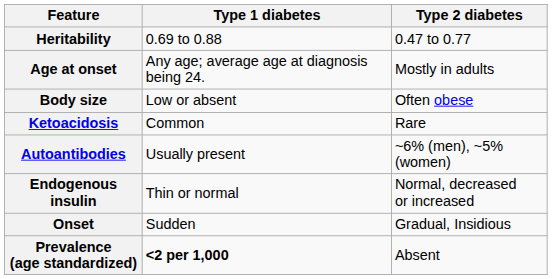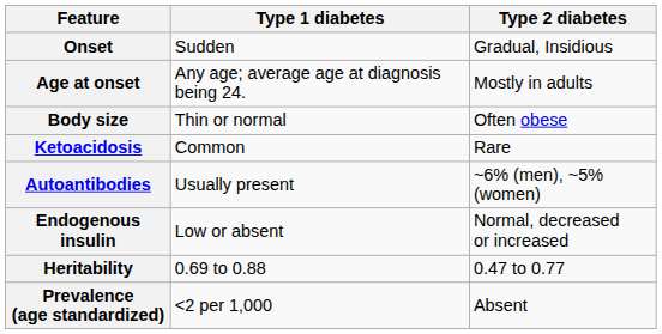rows swapped: Onset <-> Heritability
Body size | Type 1 diabetes: Low or absent -> Thin or normal
Endogenous insulin | Type 1 diabetes: Thin or normal -> Low or absent
Prevalence (age standardized) | Type 1 diabetes: bold -> normal
